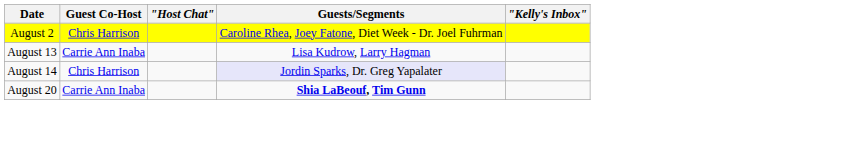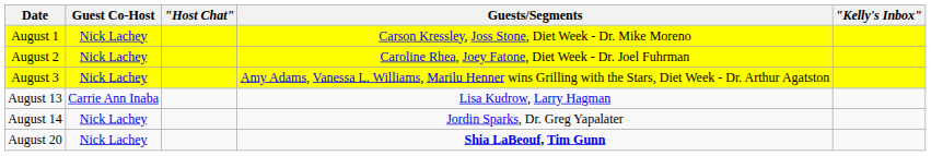+ row: August 1 | Nick Lachey | Carson Kressley, Joss Stone, Diet Week - Dr. Mike Moreno
August 2 | Guest Co-Host: Chris Harrison -> Nick Lachey
+ row: August 3 | Nick Lachey | Amy Adams, Vanessa L. Williams, Marilu Henner wins Grilling with the Stars, Diet Week - Dr. Arthur Agatston
August 14 | Guest Co-Host: Chris Harrison -> Nick Lachey
August 14 | Guests/Segments: lavender background -> no background
August 20 | Guest Co-Host: Carrie Ann Inaba -> Nick Lachey
